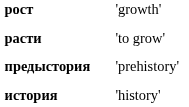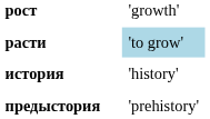расти | column 3: no background -> lightblue background
rows swapped: история <-> предыстория
